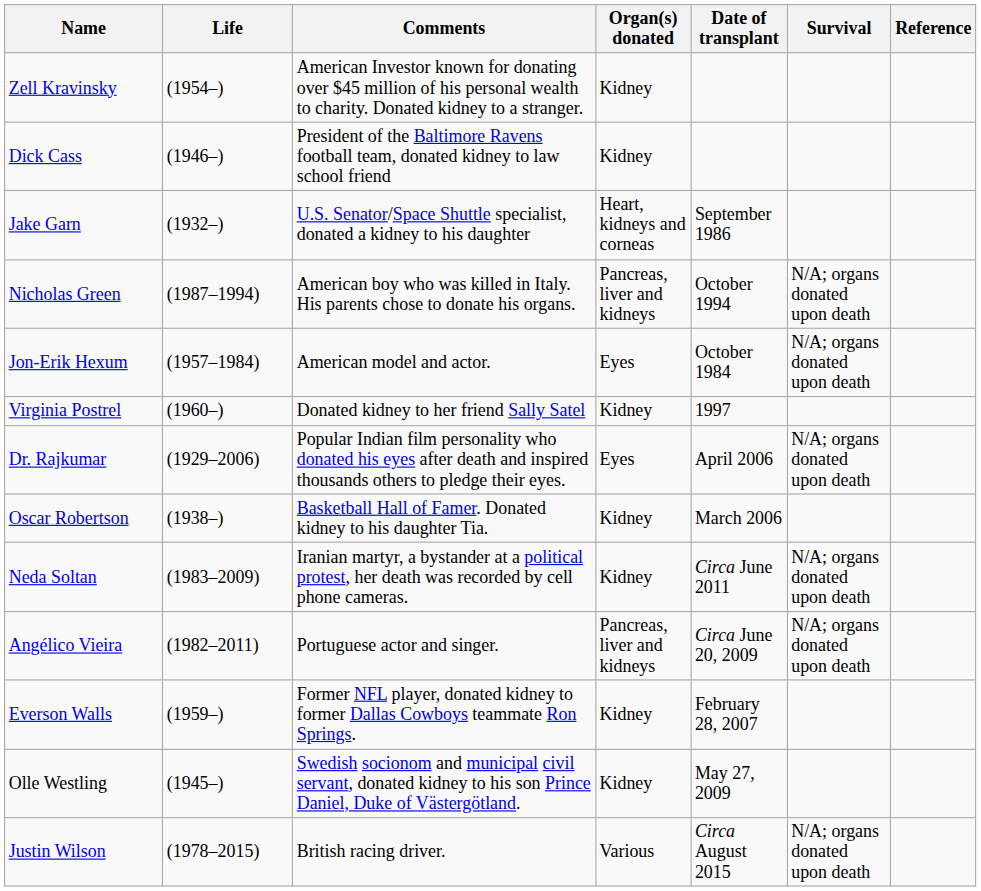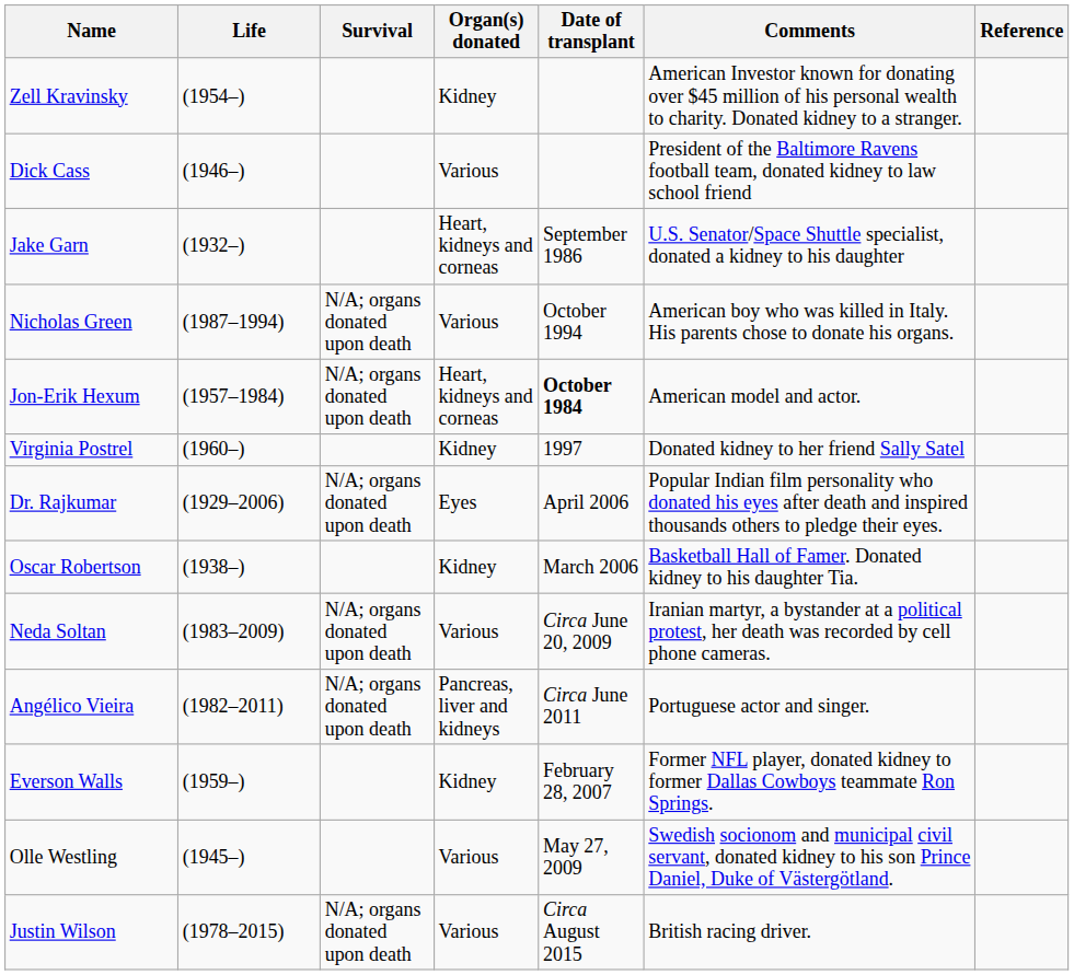columns swapped: Comments <-> Survival
Dick Cass | Organ(s) donated: Kidney -> Various
Nicholas Green | Organ(s) donated: Pancreas, liver and kidneys -> Various
Jon-Erik Hexum | Organ(s) donated: Eyes -> Heart, kidneys and corneas
Jon-Erik Hexum | Date of transplant: normal -> bold
Neda Soltan | Organ(s) donated: Kidney -> Various
Neda Soltan | Date of transplant: Circa June 2011 -> Circa June 20, 2009
Angélico Vieira | Date of transplant: Circa June 20, 2009 -> Circa June 2011
Olle Westling | Organ(s) donated: Kidney -> Various
